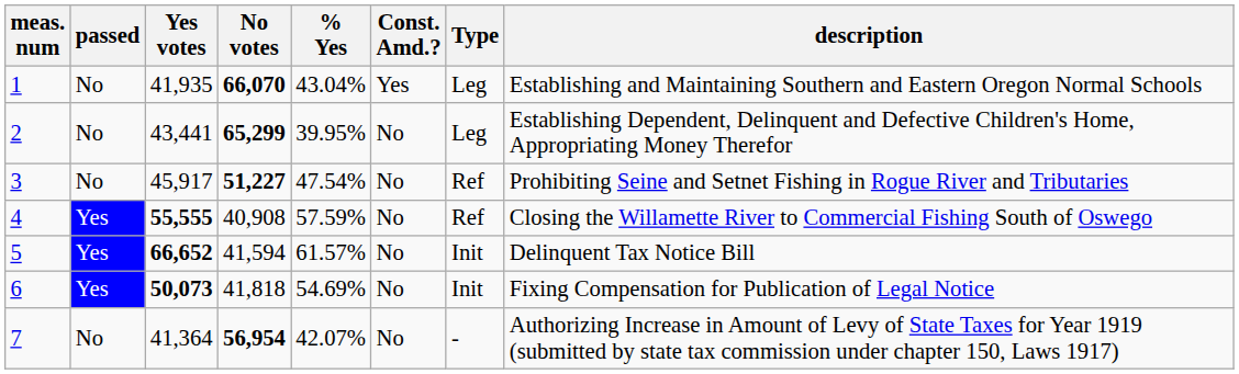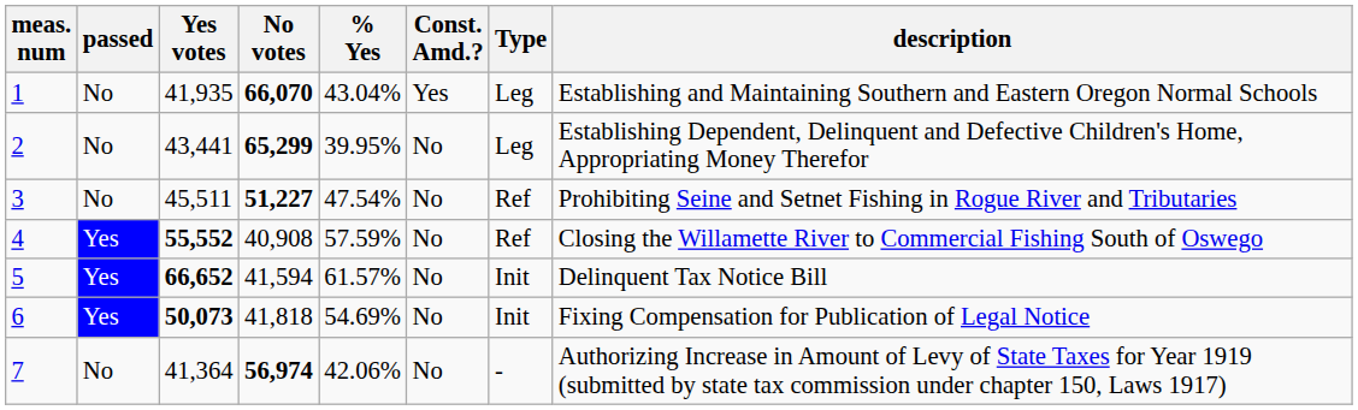3 | Yes votes: 45,917 -> 45,511
4 | Yes votes: 55,555 -> 55,552
7 | No votes: 56,954 -> 56,974
7 | % Yes: 42.07% -> 42.06%
